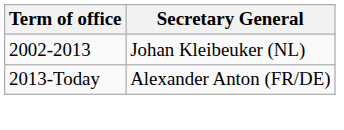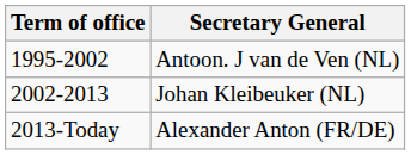+ row: 1995-2002 | Antoon. J van de Ven (NL)
